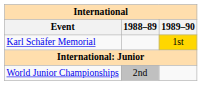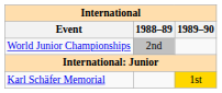rows swapped: Karl Schäfer Memorial <-> World Junior Championships
